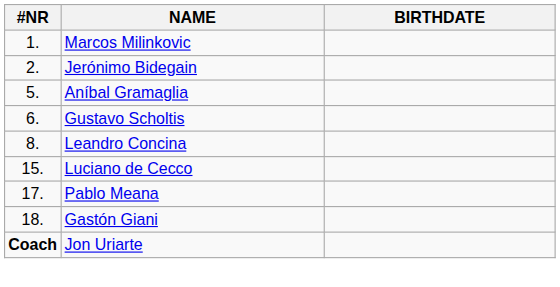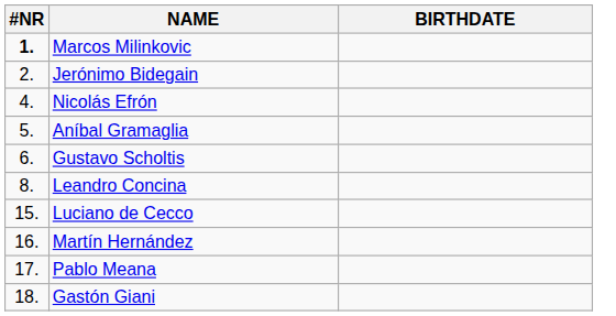Marcos Milinkovic | #NR: normal -> bold
+ row: 4. | Nicolás Efrón
+ row: 16. | Martín Hernández
- row: Coach | Jon Uriarte
